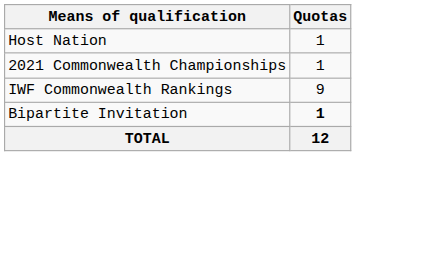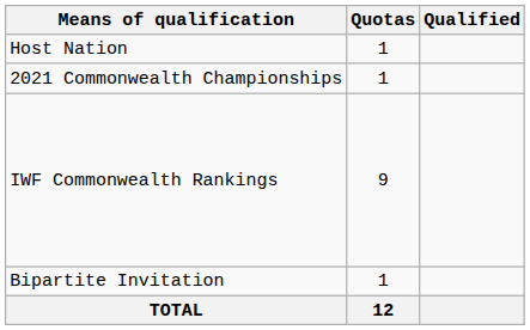+ column: Qualified
Bipartite Invitation | Quotas: bold -> normal
